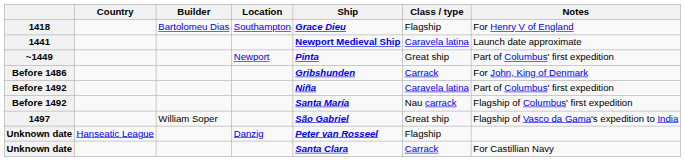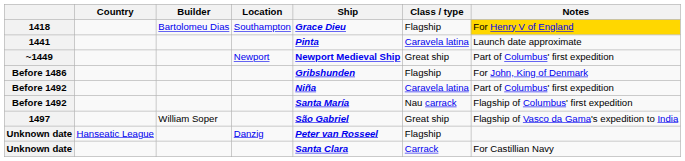1418 | Notes: no background -> gold background
1441 | Ship: Newport Medieval Ship -> Pinta
~1449 | Ship: Pinta -> Newport Medieval Ship
Before 1486 | Class / type: Carrack -> Flagship
